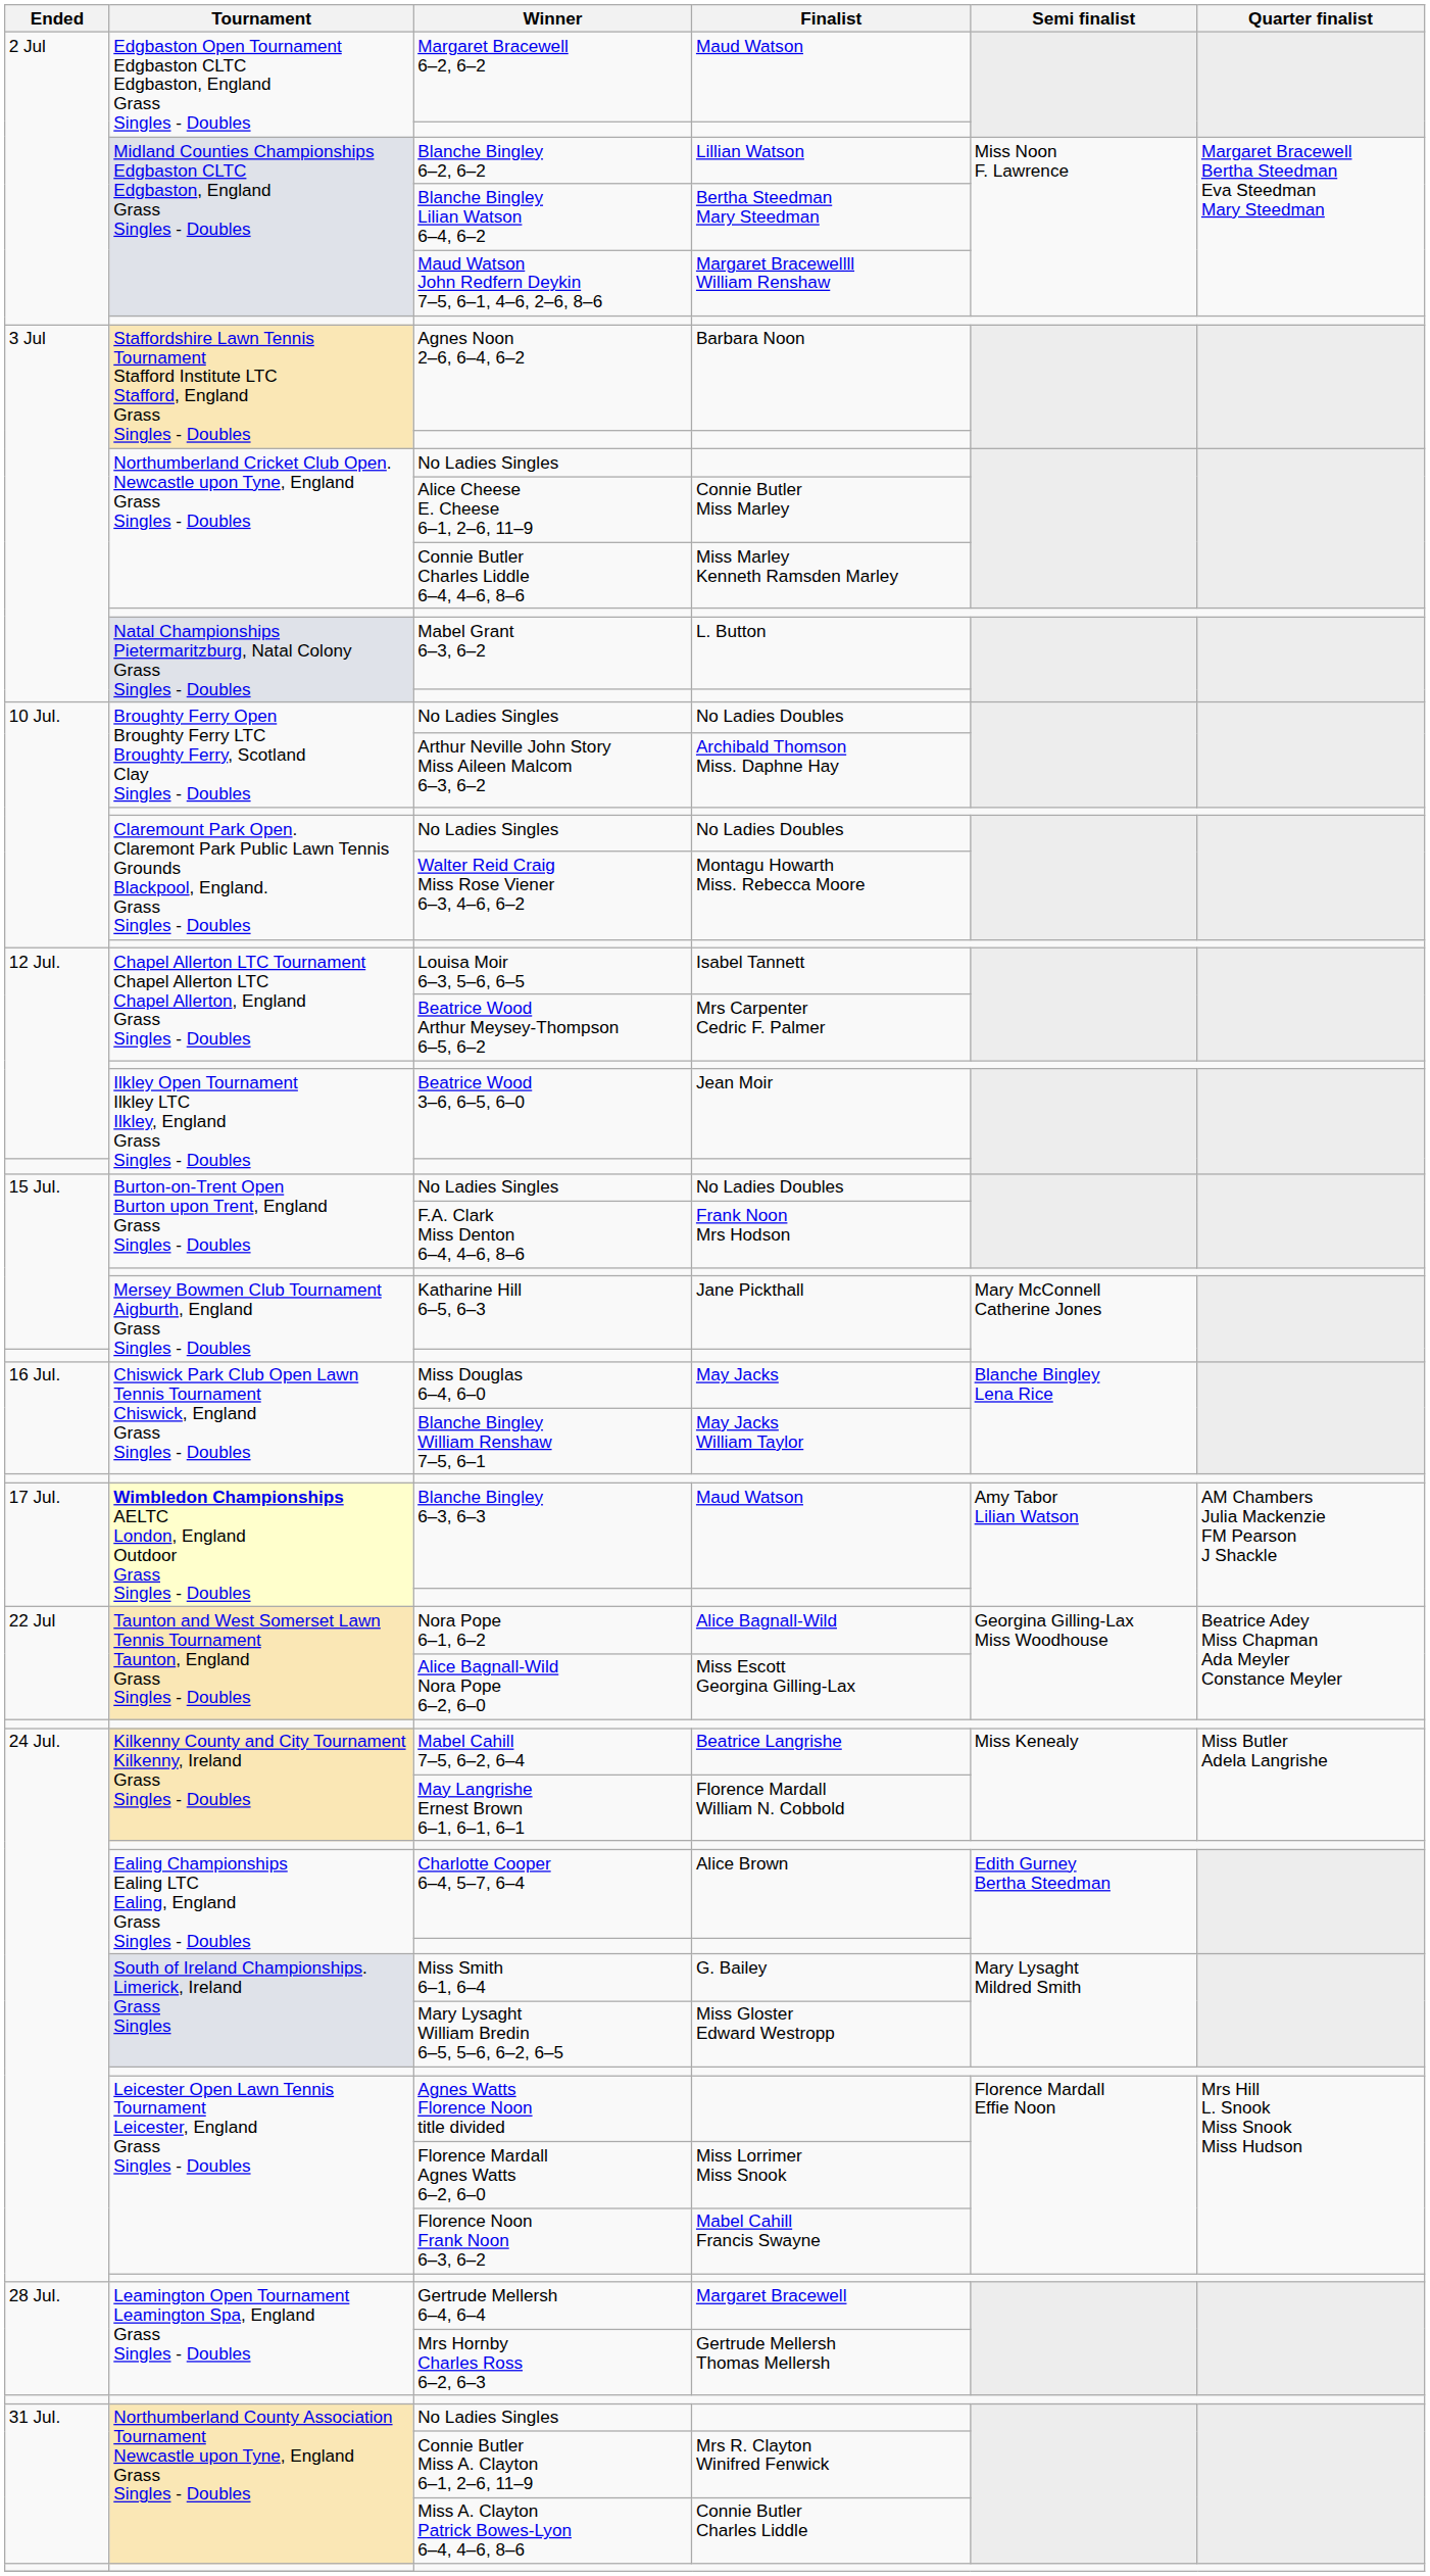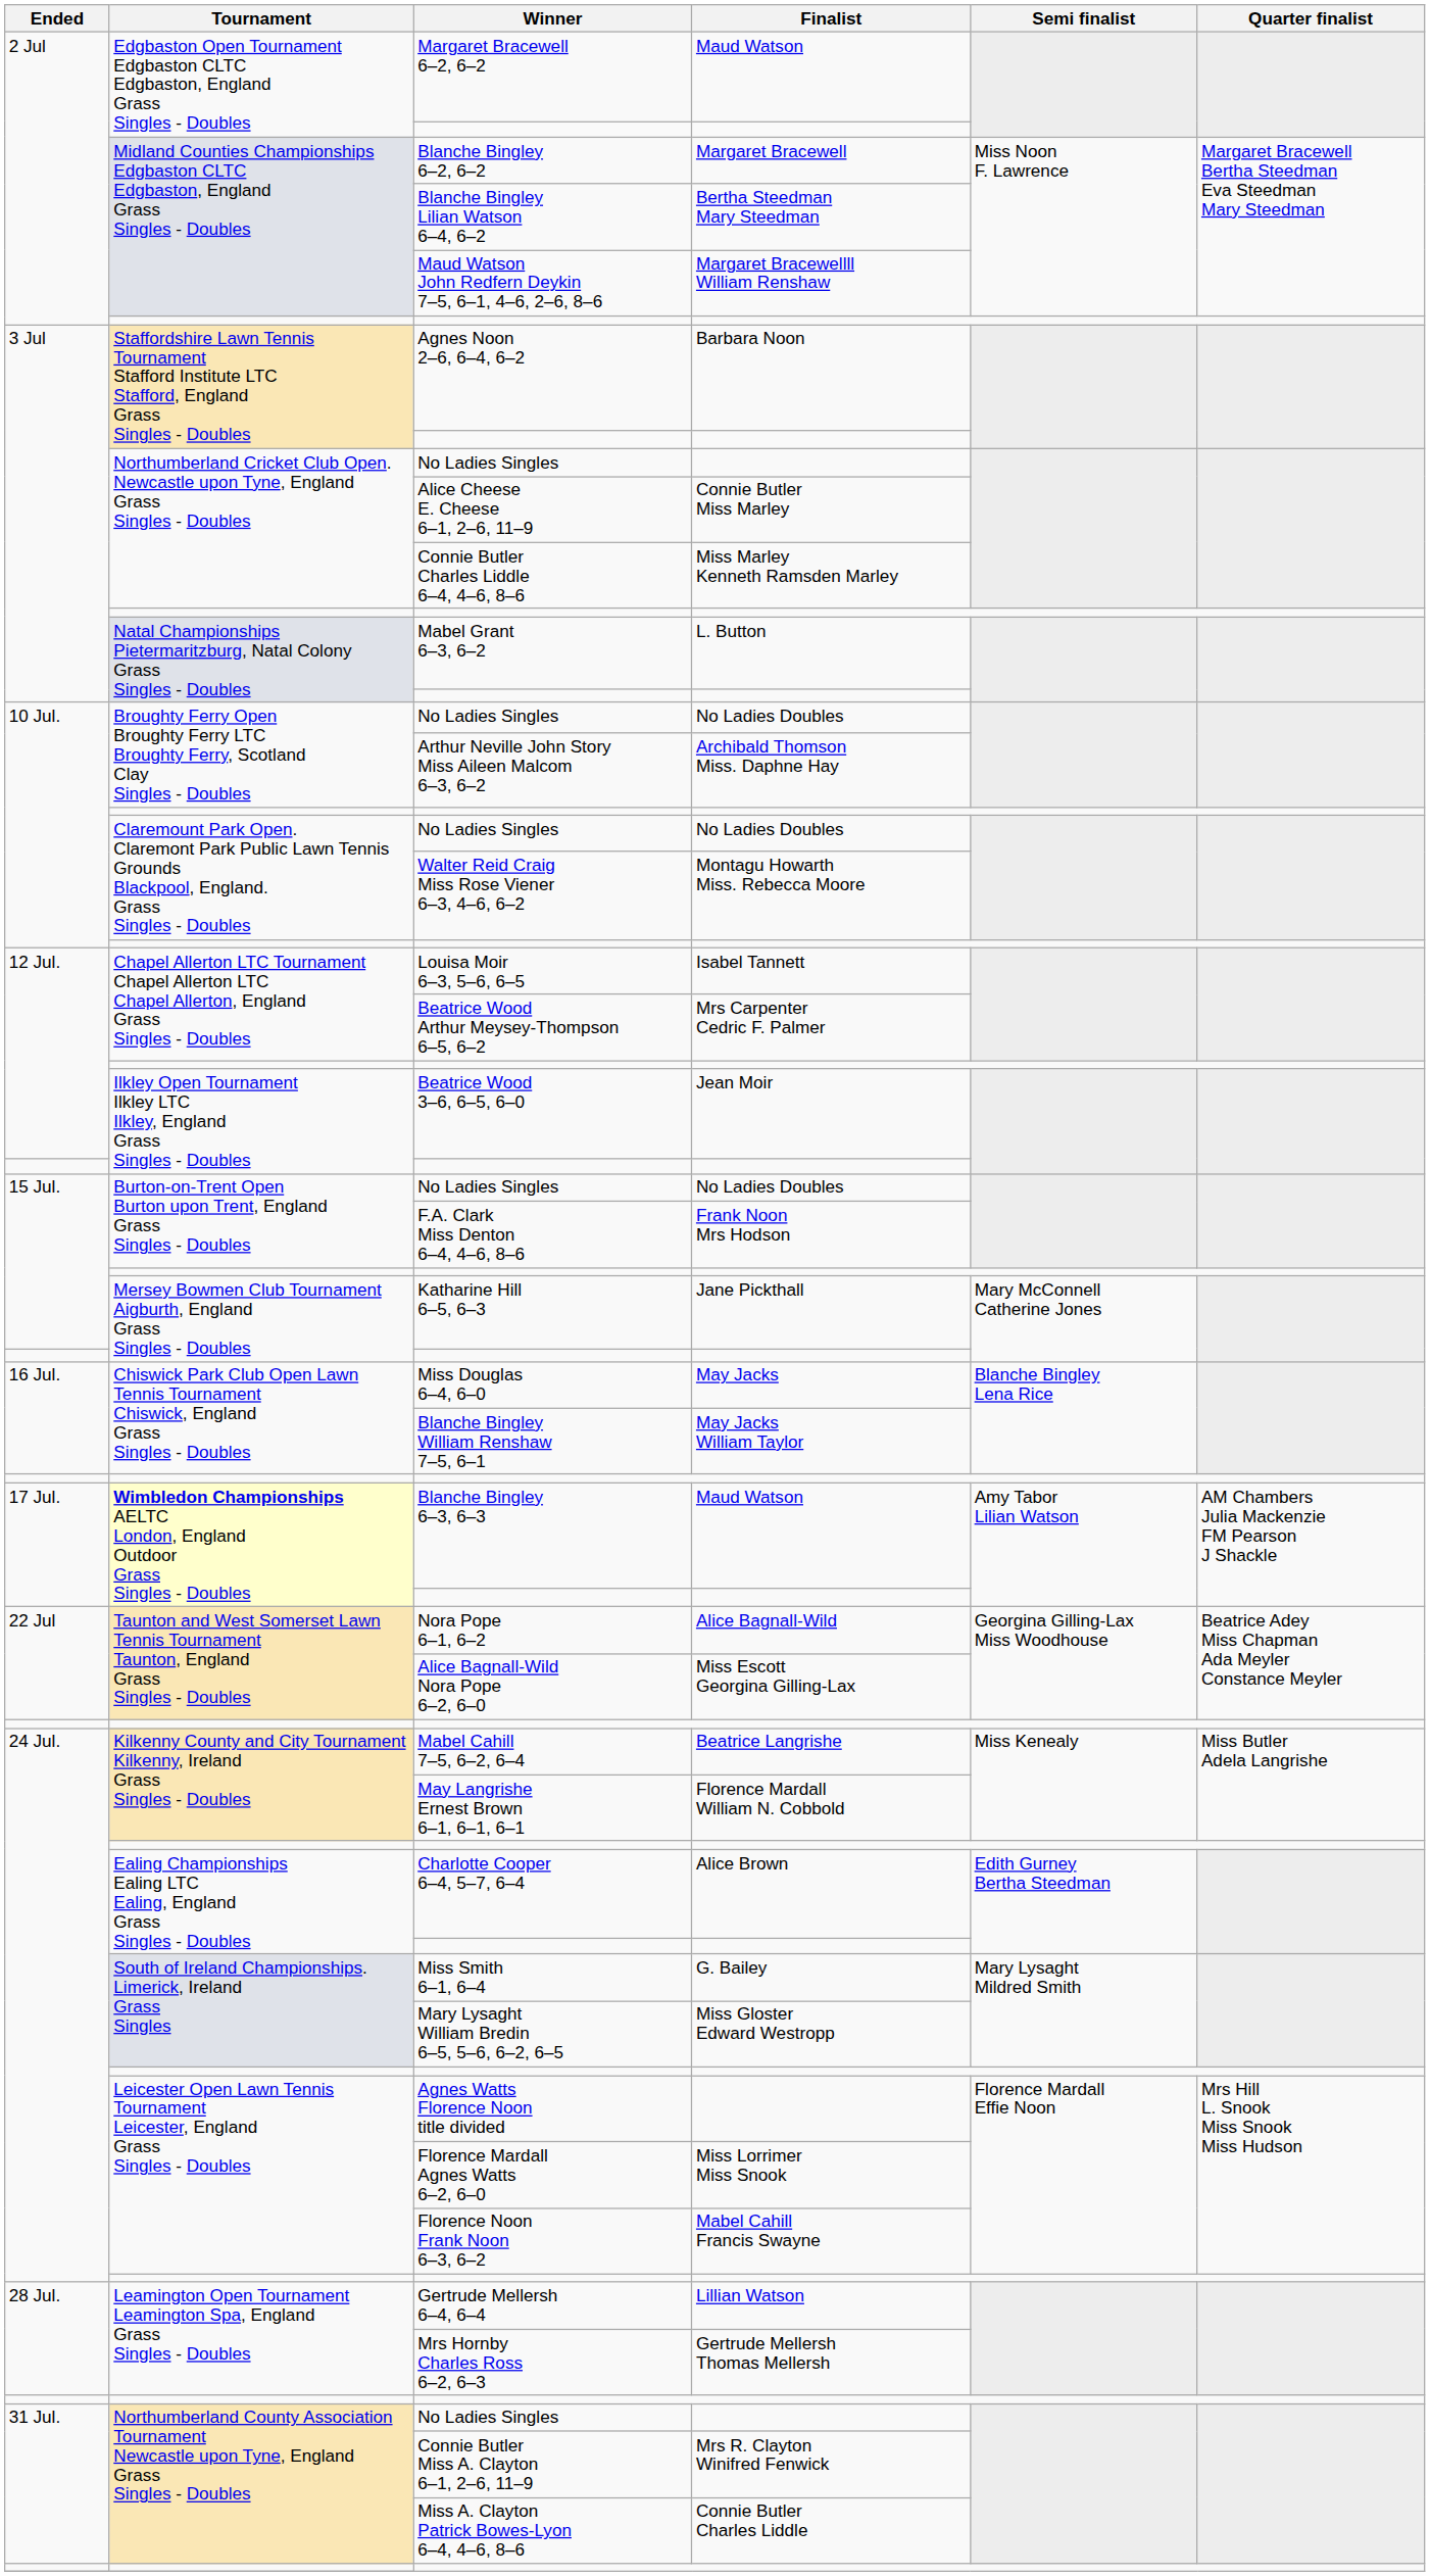Blanche Bingley 6–2, 6–2 | Finalist: Lillian Watson -> Margaret Bracewell
Gertrude Mellersh 6–4, 6–4 | Finalist: Margaret Bracewell -> Lillian Watson
